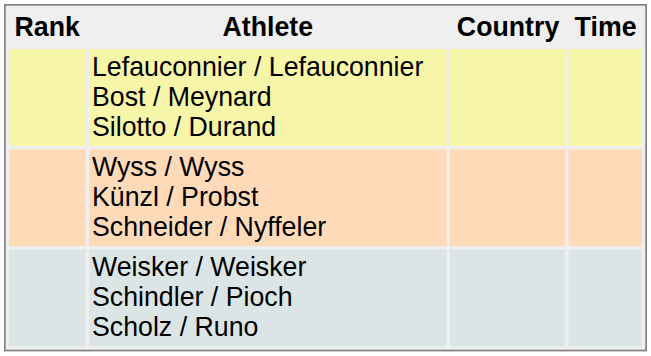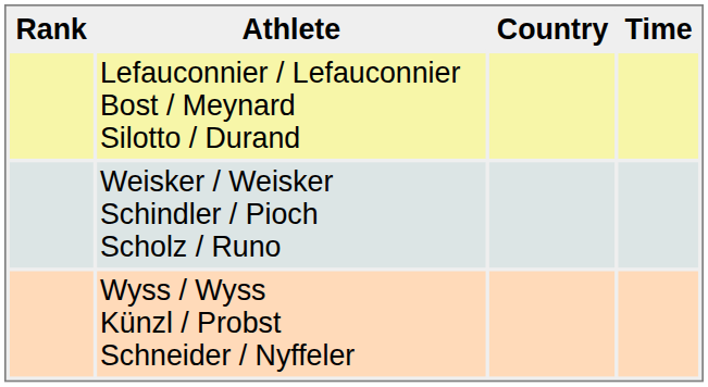rows swapped: Weisker / Weisker Schindler / Pioch Scholz / Runo <-> Wyss / Wyss Künzl / Probst Schneider / Nyffeler
